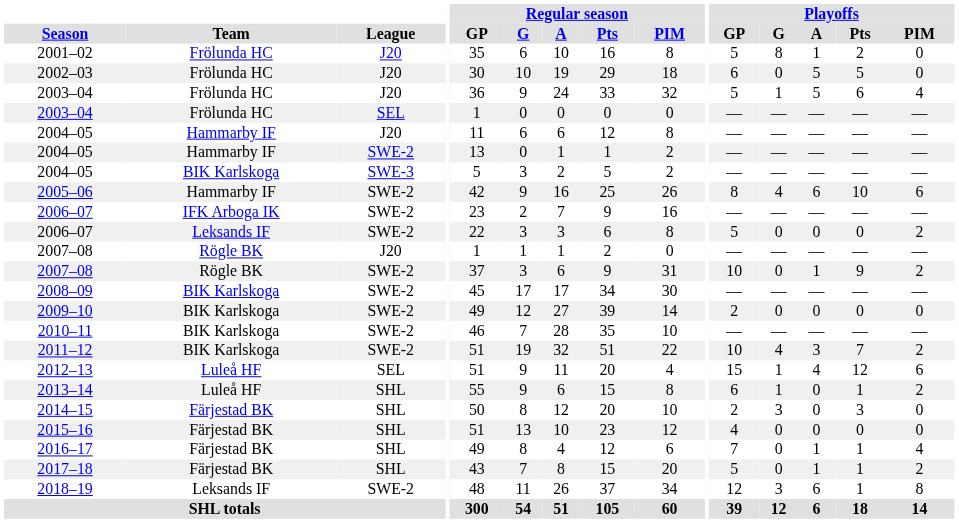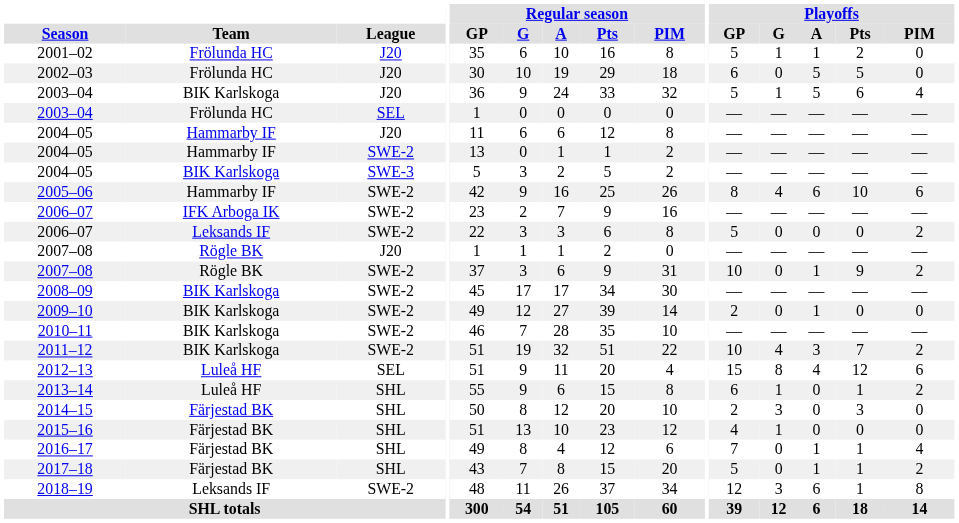2001–02 | Playoffs / G: 8 -> 1
2003–04 / J20 | Team: Frölunda HC -> BIK Karlskoga
2009–10 | Playoffs / A: 0 -> 1
2012–13 | Playoffs / G: 1 -> 8
2015–16 | Playoffs / G: 0 -> 1
